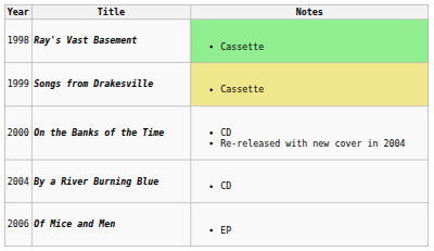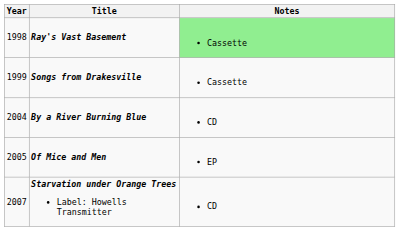Songs from Drakesville | Notes: khaki background -> no background
- row: 2000 | On the Banks of the Time | CD Re-released with new cover in 2004
Of Mice and Men | Year: 2006 -> 2005
+ row: 2007 | Starvation under Orange Trees Label: Howells Transmitter | CD
